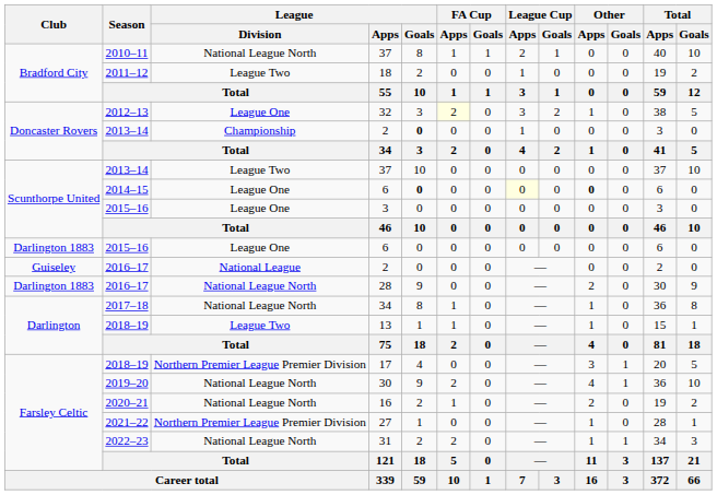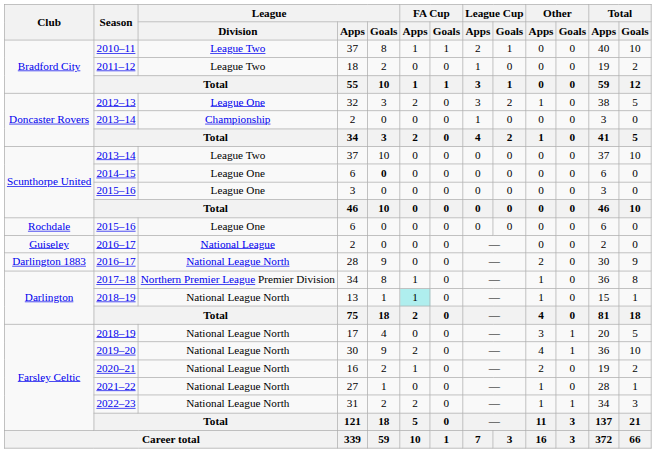2010–11 / 37 | League / Division: National League North -> League Two
32 | FA Cup / Apps: lightyellow background -> no background
2013–14 / 2 | League / Goals: bold -> normal
2014–15 / 6 | League Cup / Apps: lightyellow background -> no background
2014–15 / 6 | Other / Apps: bold -> normal
2015–16 / 6 | Club: Darlington 1883 -> Rochdale
2017–18 / 34 | League / Division: National League North -> Northern Premier League Premier Division
13 | League / Division: League Two -> National League North
13 | FA Cup / Apps: no background -> paleturquoise background
17 | League / Division: Northern Premier League Premier Division -> National League North
27 | League / Division: Northern Premier League Premier Division -> National League North
